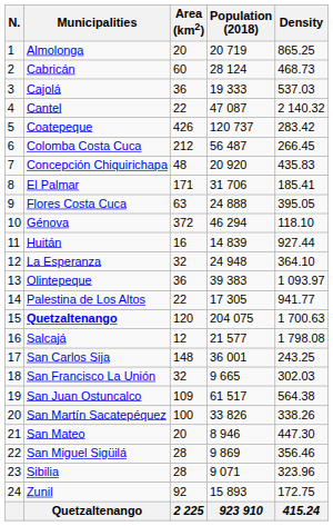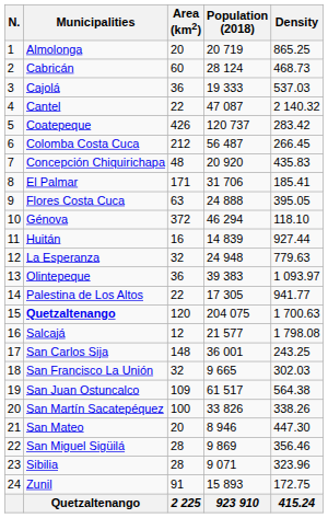La Esperanza | Density: 364.10 -> 779.63
Zunil | Area (km2): 92 -> 91
